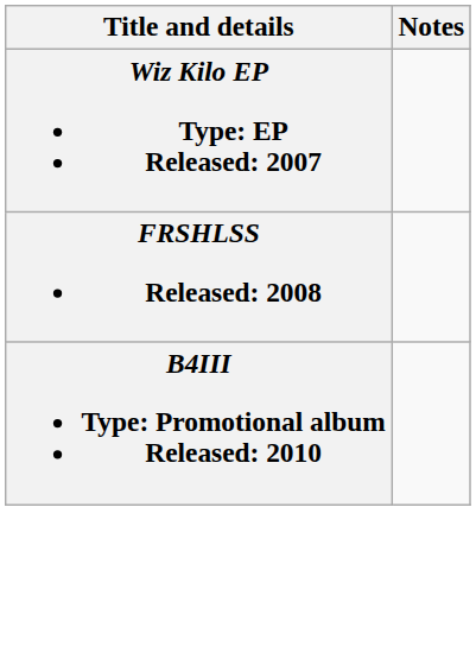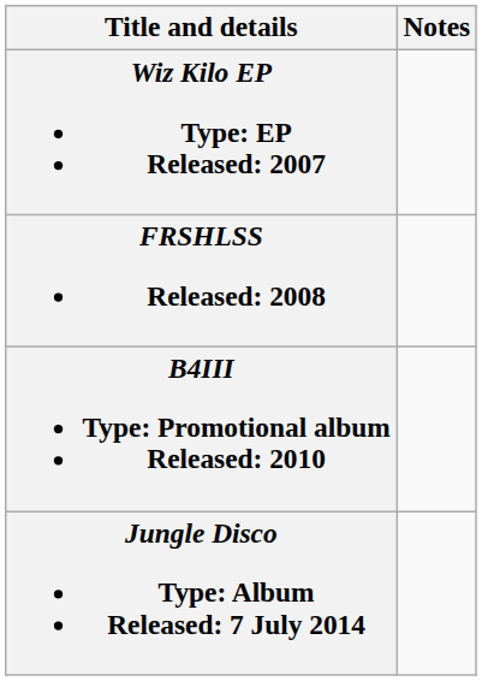+ row: Jungle Disco Type: Album Released: 7 July 2014
